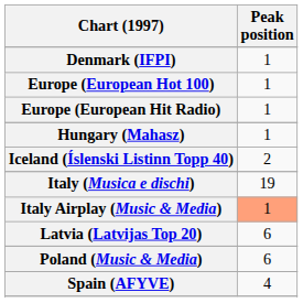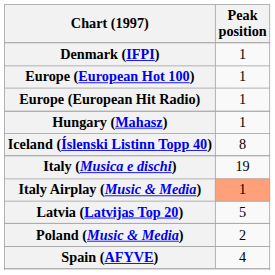Iceland (Íslenski Listinn Topp 40) | Peak position: 2 -> 8
Latvia (Latvijas Top 20) | Peak position: 6 -> 5
Poland (Music & Media) | Peak position: 6 -> 2
